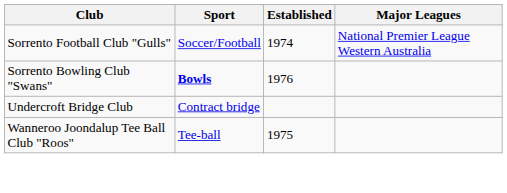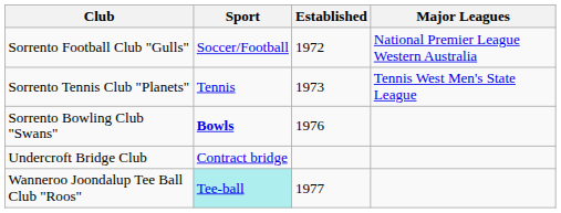Sorrento Football Club "Gulls" | Established: 1974 -> 1972
+ row: Sorrento Tennis Club "Planets" | Tennis | 1973 | Tennis West Men's State League
Wanneroo Joondalup Tee Ball Club "Roos" | Sport: no background -> paleturquoise background
Wanneroo Joondalup Tee Ball Club "Roos" | Established: 1975 -> 1977
